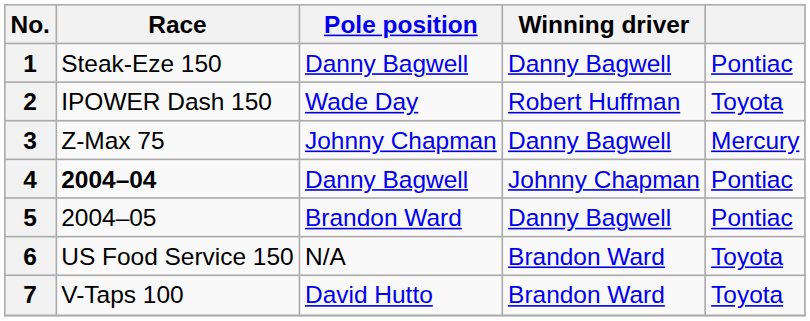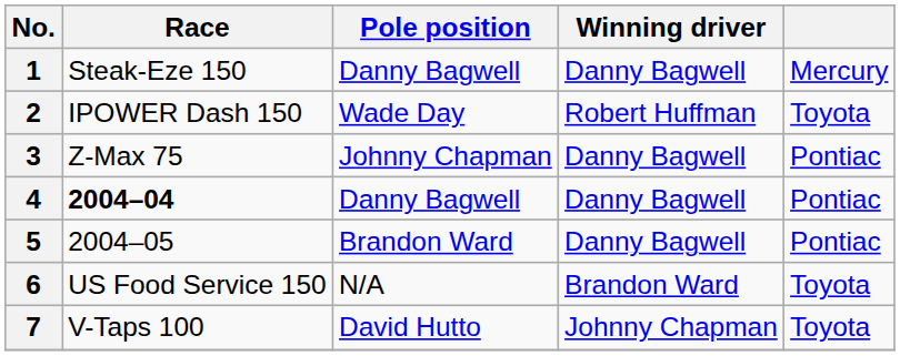1 | column 5: Pontiac -> Mercury
3 | column 5: Mercury -> Pontiac
4 | Winning driver: Johnny Chapman -> Danny Bagwell
7 | Winning driver: Brandon Ward -> Johnny Chapman
